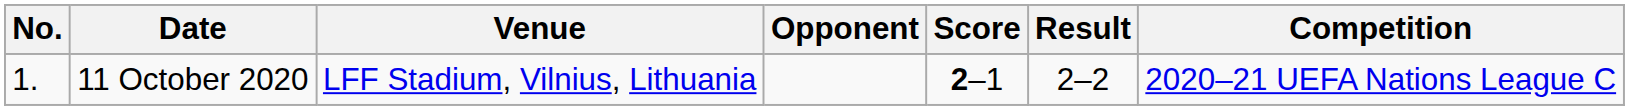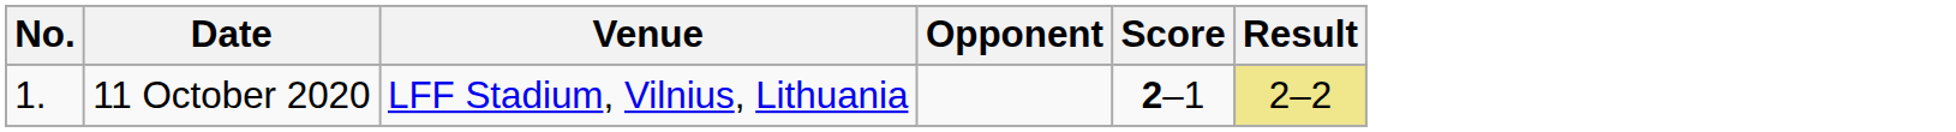- column: Competition | 2020–21 UEFA Nations League C
11 October 2020 | Result: no background -> khaki background
